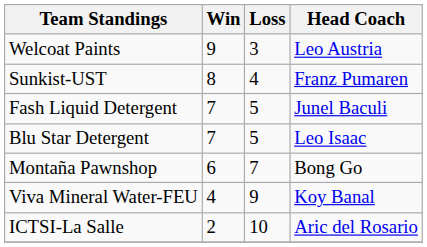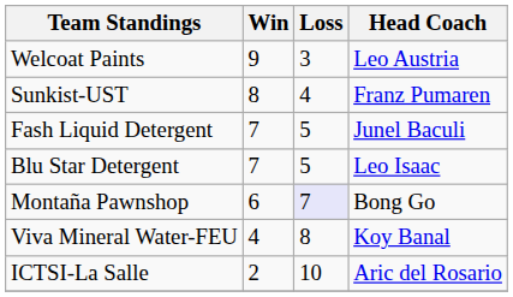Montaña Pawnshop | Loss: no background -> lavender background
Viva Mineral Water-FEU | Loss: 9 -> 8
